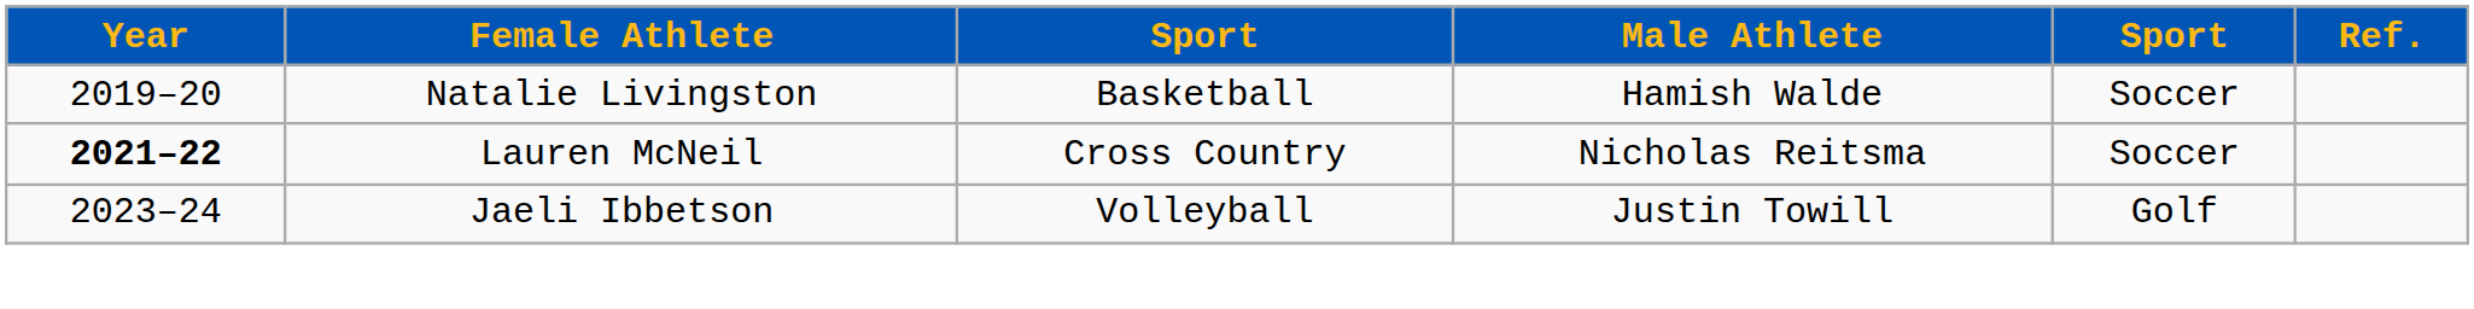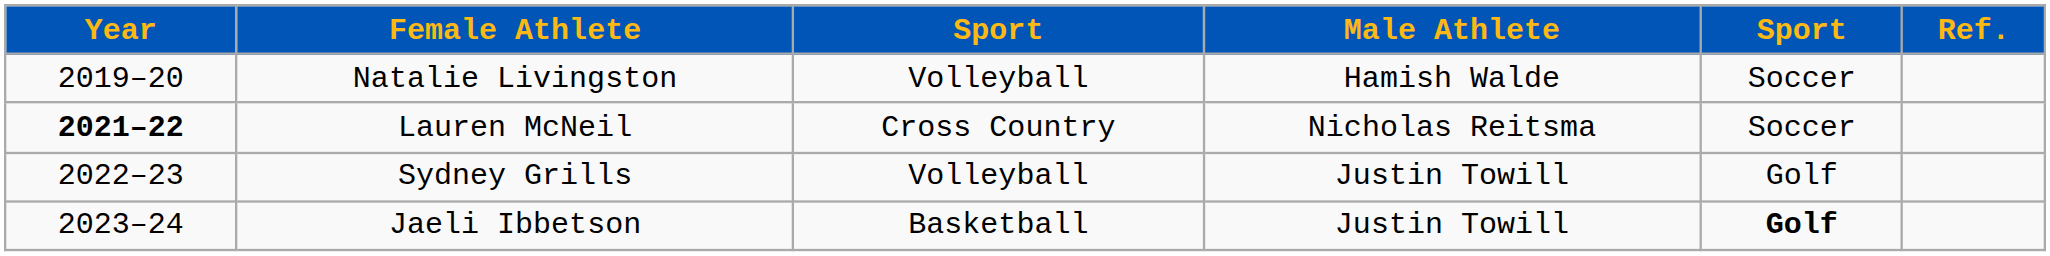Natalie Livingston | column 3: Basketball -> Volleyball
+ row: 2022–23 | Sydney Grills | Volleyball | Justin Towill | Golf
Jaeli Ibbetson | column 3: Volleyball -> Basketball
Jaeli Ibbetson | column 5: normal -> bold
